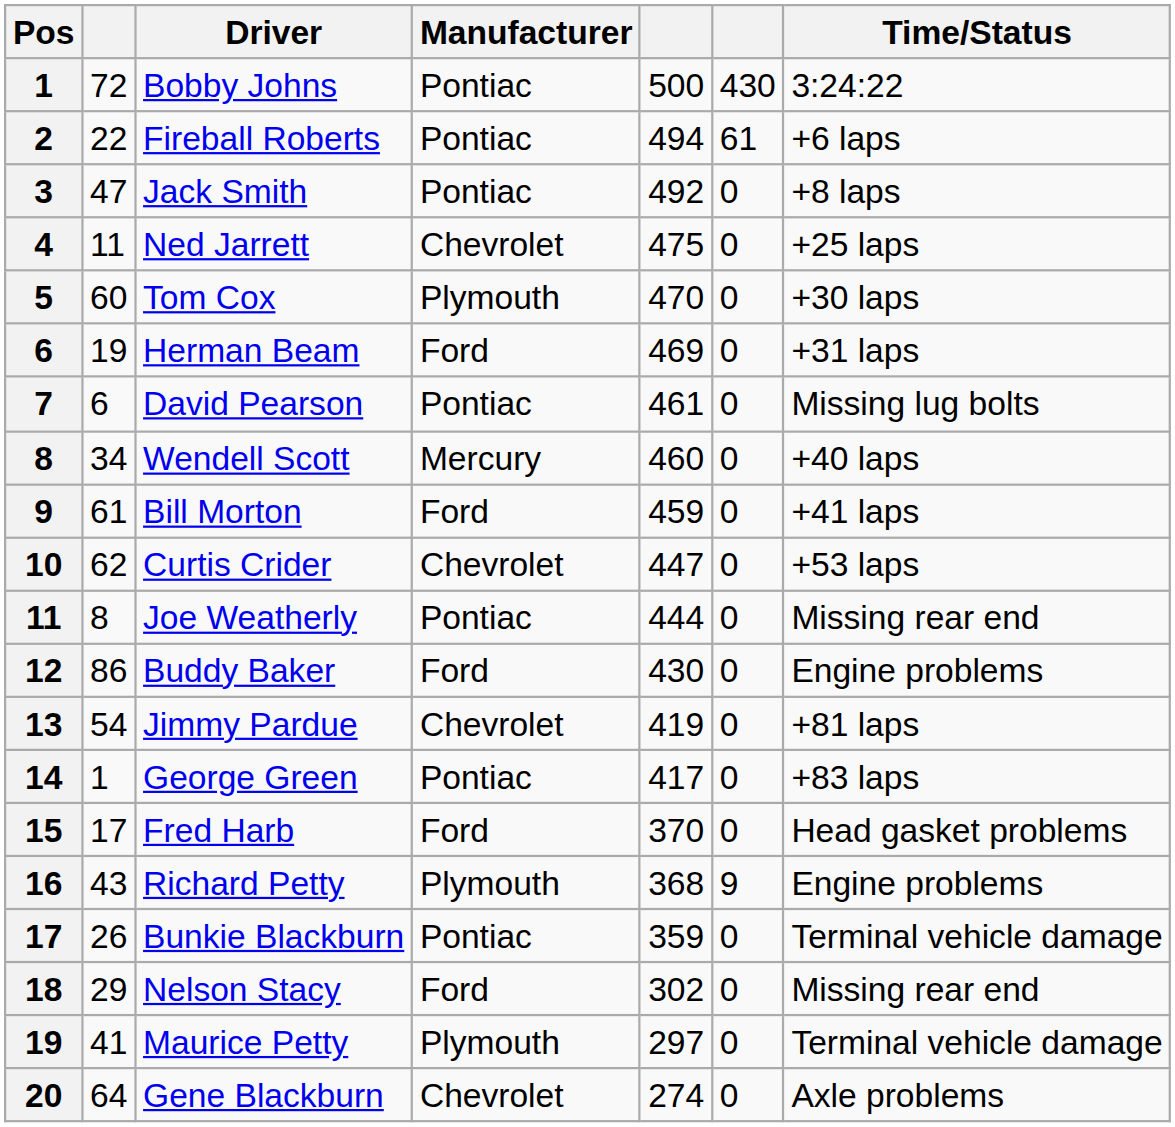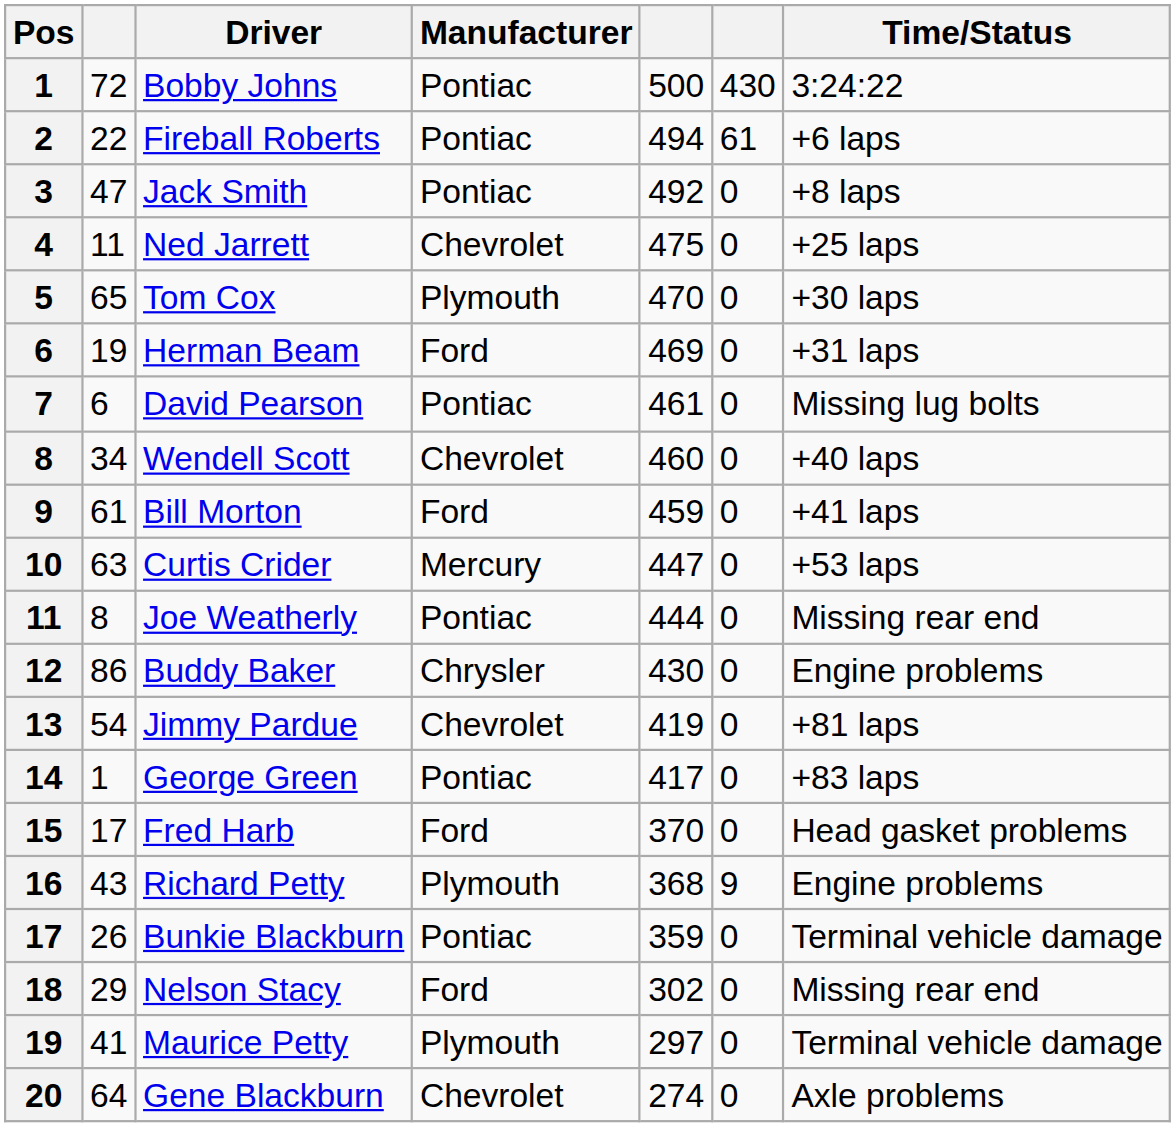Tom Cox | column 2: 60 -> 65
Wendell Scott | Manufacturer: Mercury -> Chevrolet
Curtis Crider | column 2: 62 -> 63
Curtis Crider | Manufacturer: Chevrolet -> Mercury
Buddy Baker | Manufacturer: Ford -> Chrysler
